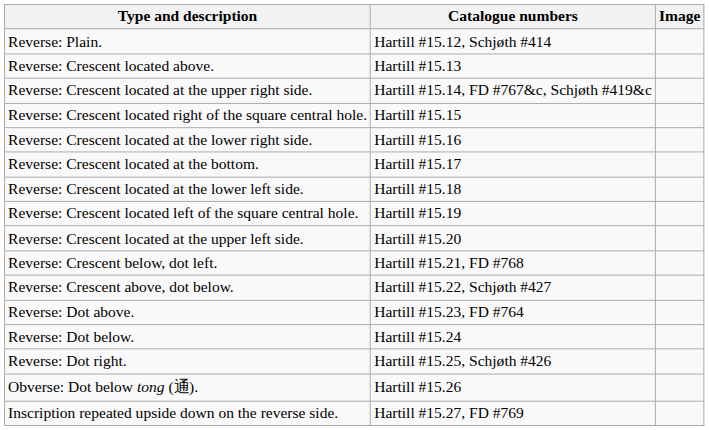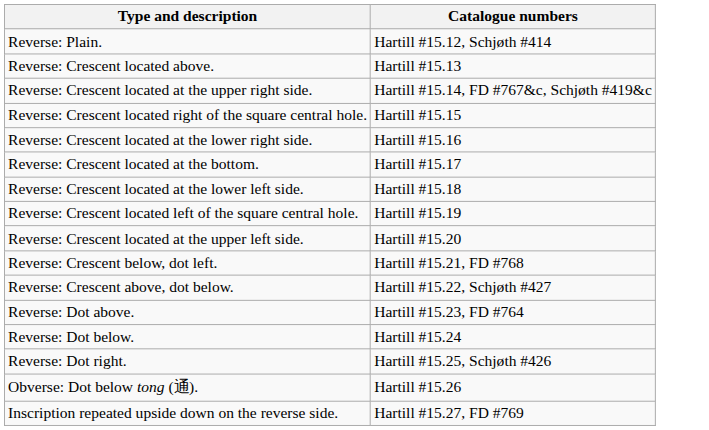- column: Image
